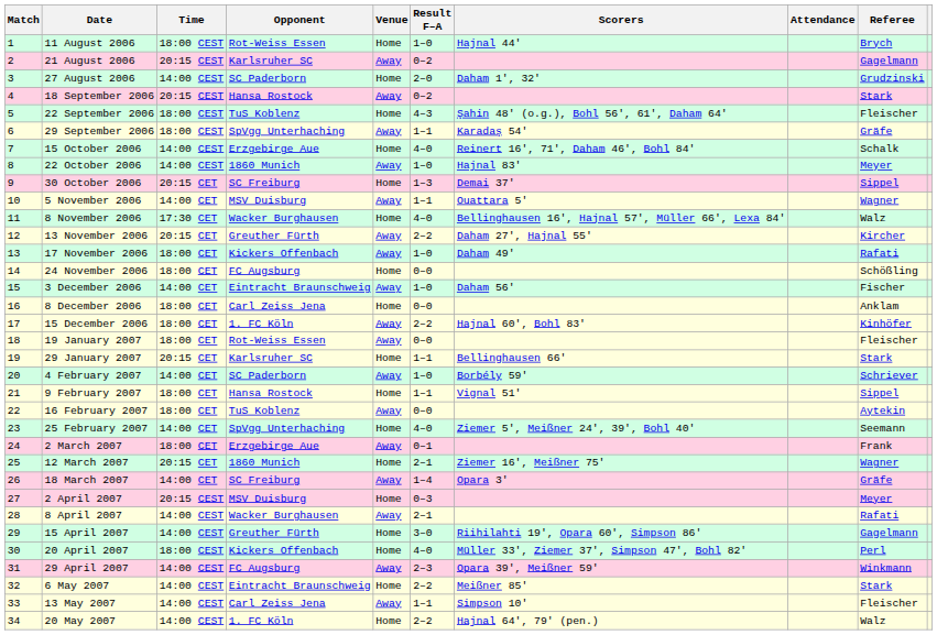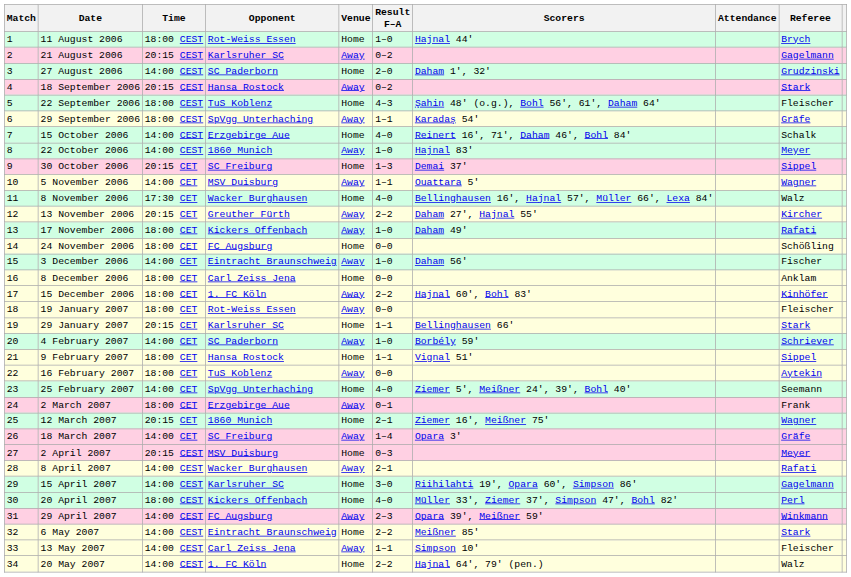15 April 2007 | Opponent: Greuther Fürth -> Karlsruher SC
